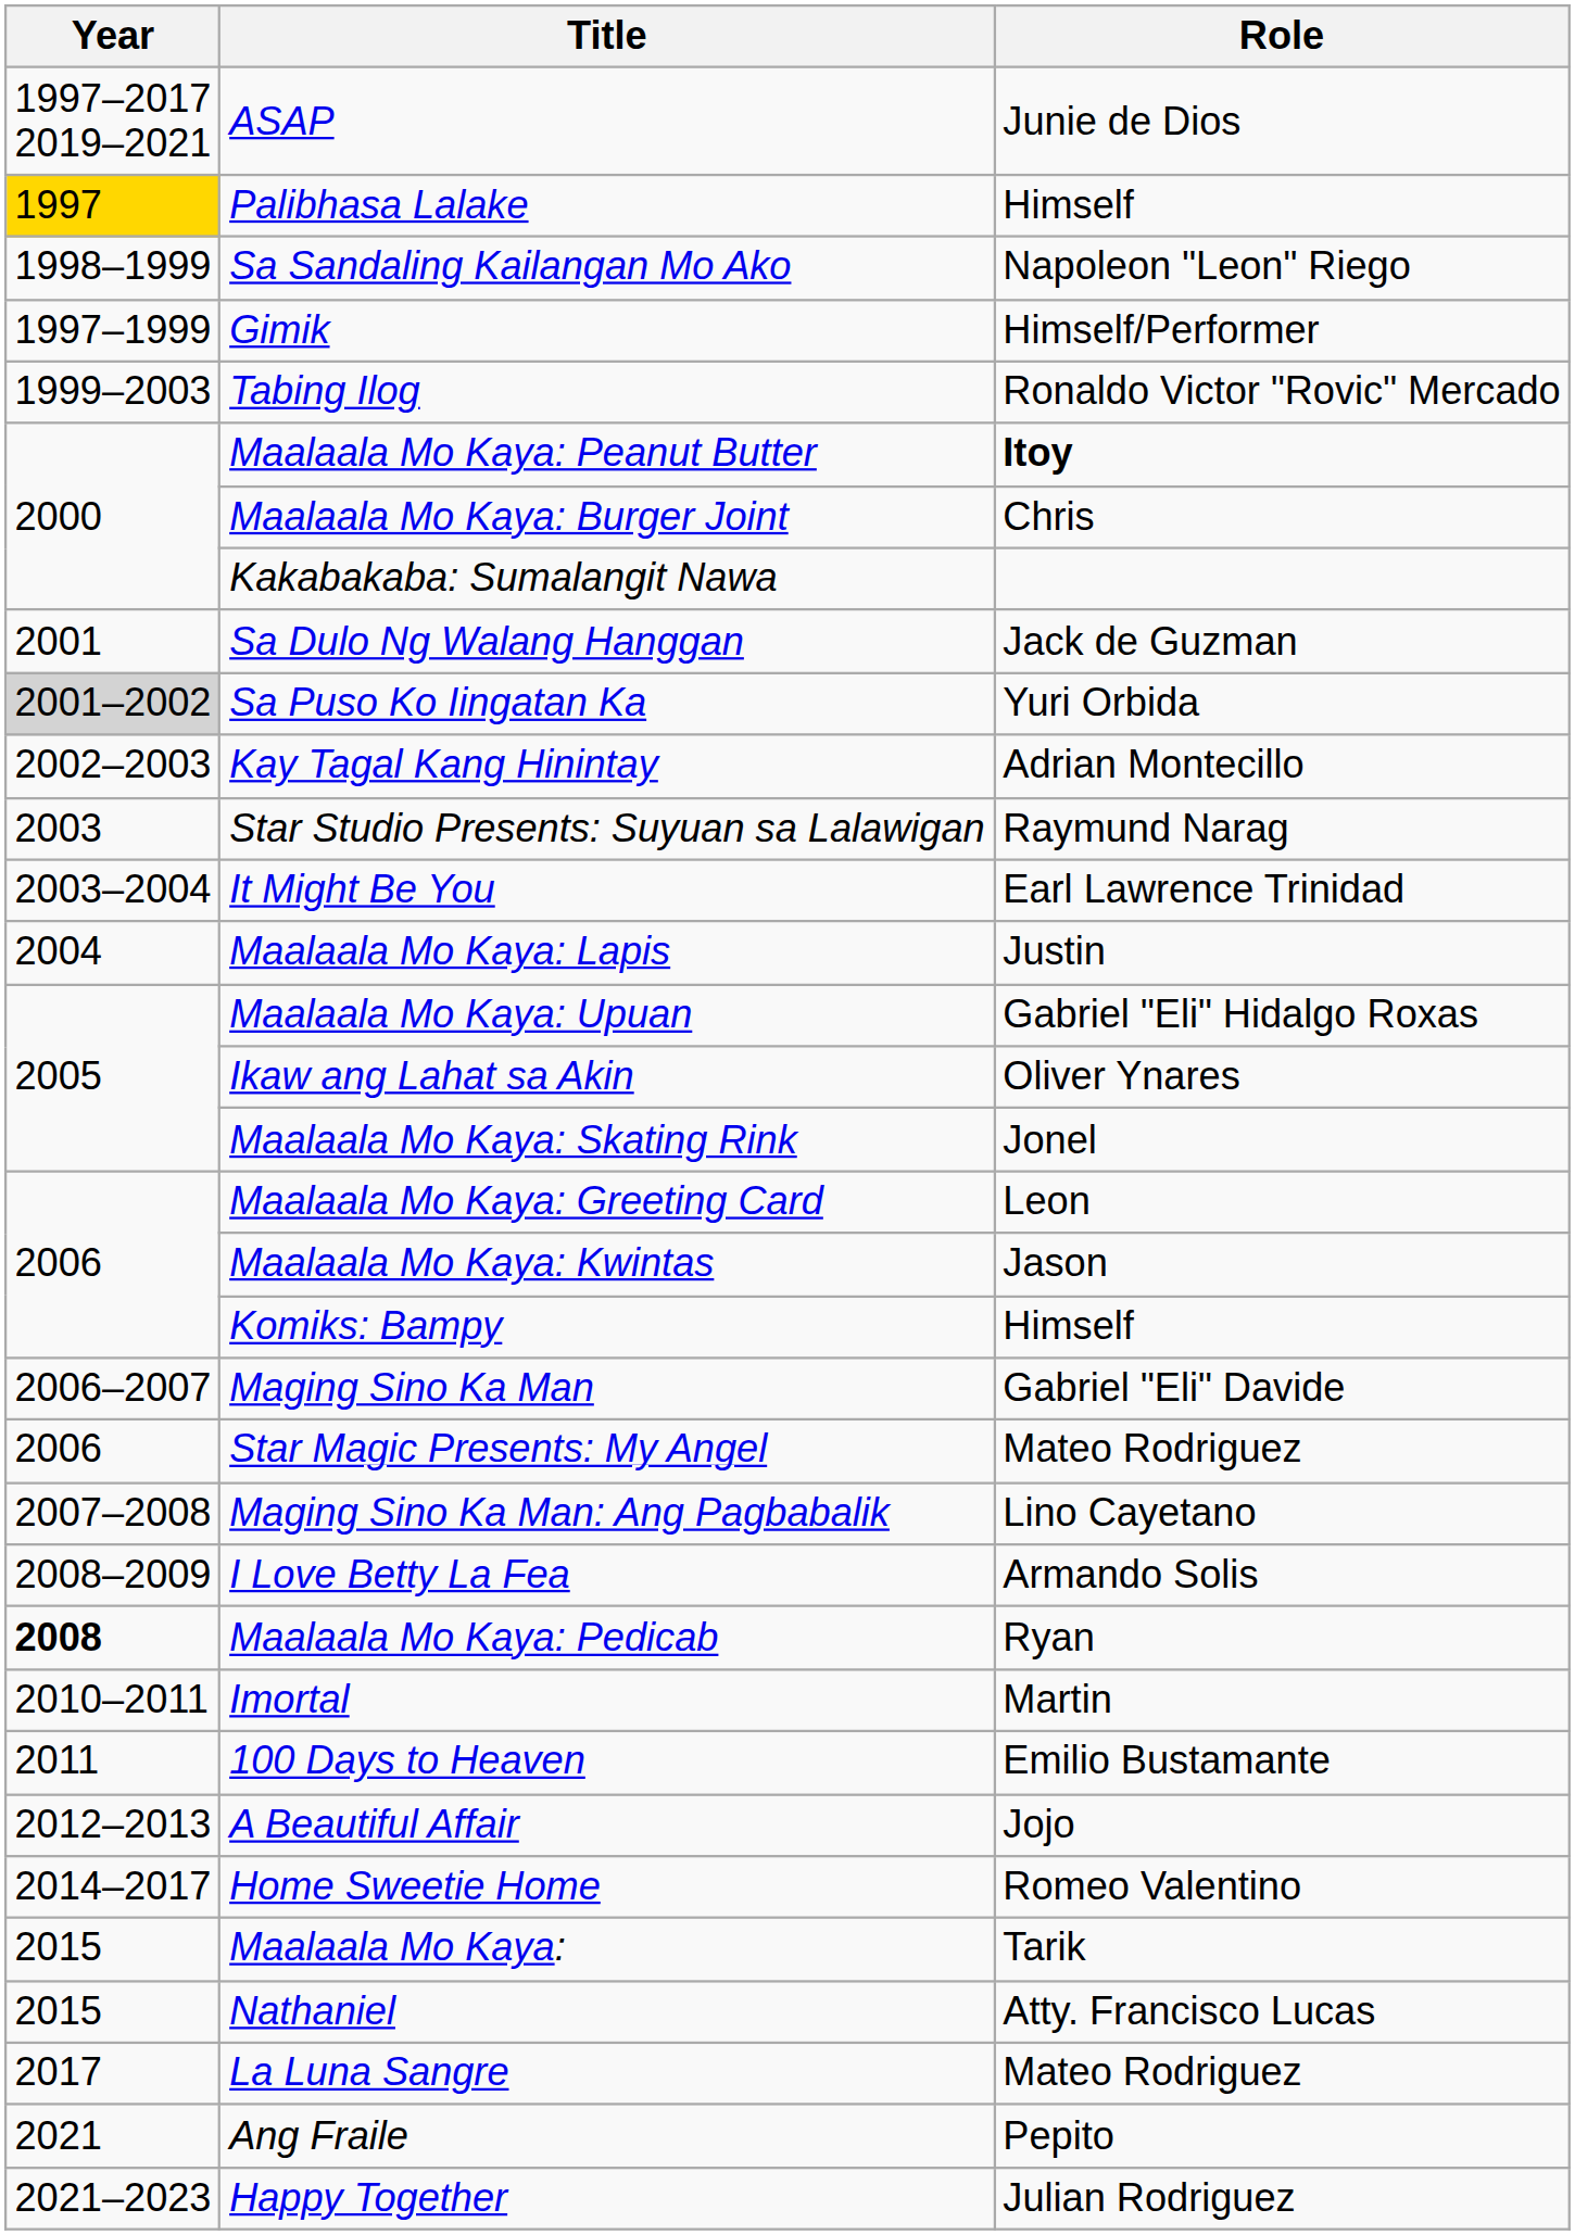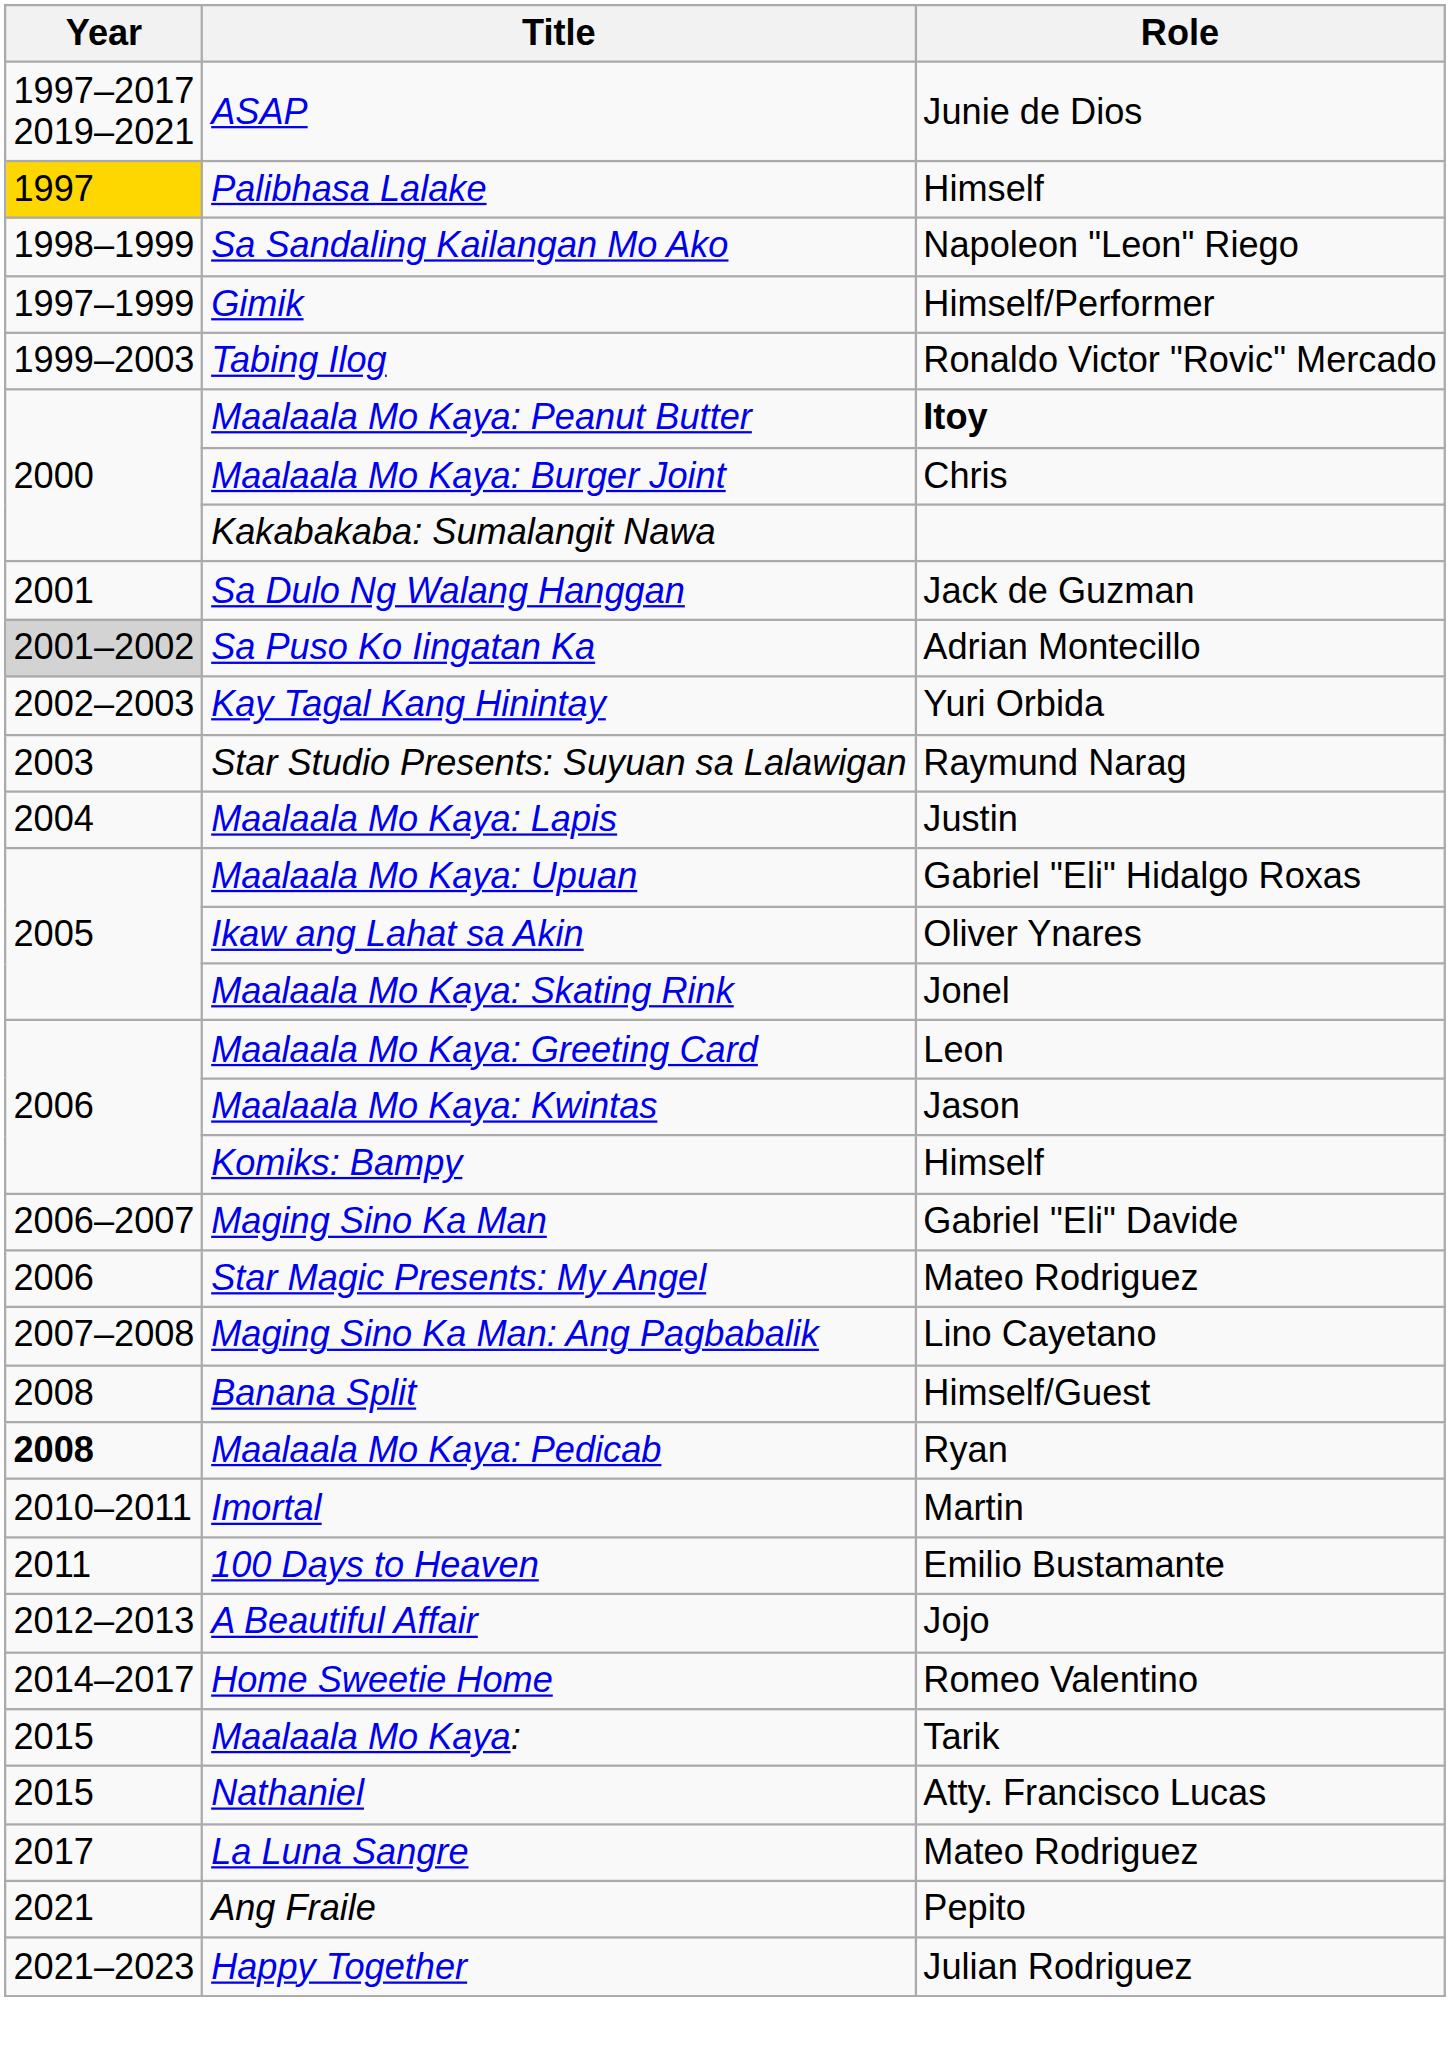Sa Puso Ko Iingatan Ka | Role: Yuri Orbida -> Adrian Montecillo
Kay Tagal Kang Hinintay | Role: Adrian Montecillo -> Yuri Orbida
- row: 2003–2004 | It Might Be You | Earl Lawrence Trinidad
+ row: 2008 | Banana Split | Himself/Guest
- row: 2008–2009 | I Love Betty La Fea | Armando Solis
